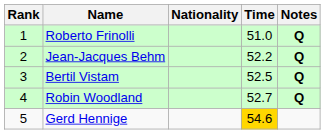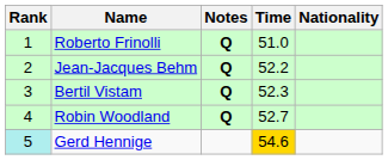columns swapped: Nationality <-> Notes
Bertil Vistam | Time: 52.5 -> 52.3
Gerd Hennige | Rank: no background -> paleturquoise background
